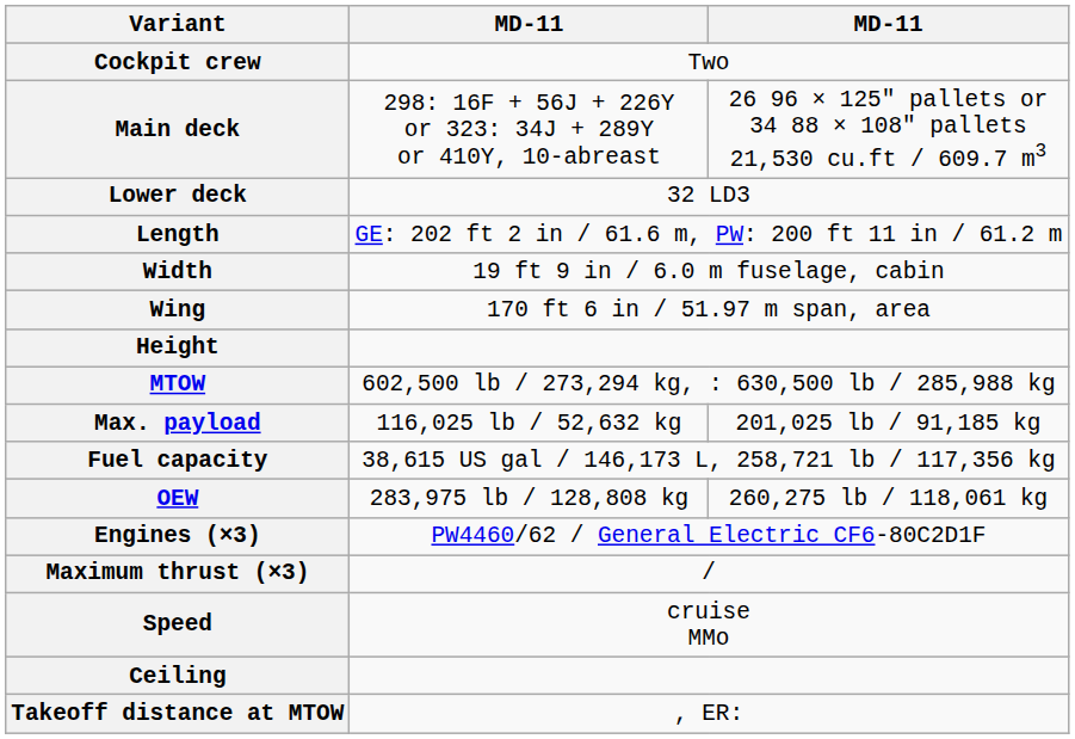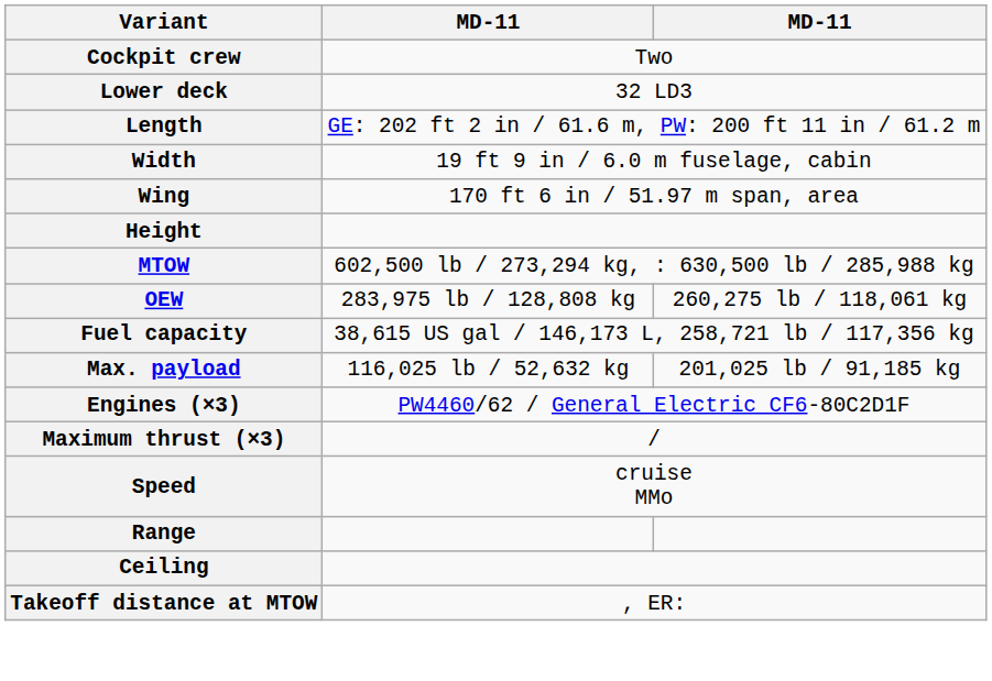- row: Main deck | 298: 16F + 56J + 226Y or 323: 34J + 289Y or 410Y, 10-abreast | 26 96 × 125" pallets or 34 88 × 108" pallets 21,530 cu.ft / 609.7 m3
rows swapped: Max. payload <-> OEW
+ row: Range
